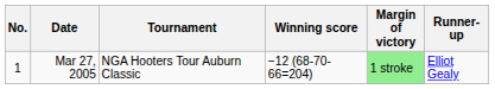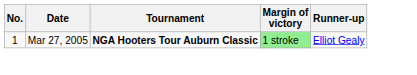- column: Winning score | −12 (68-70-66=204)
Mar 27, 2005 | Tournament: normal -> bold
